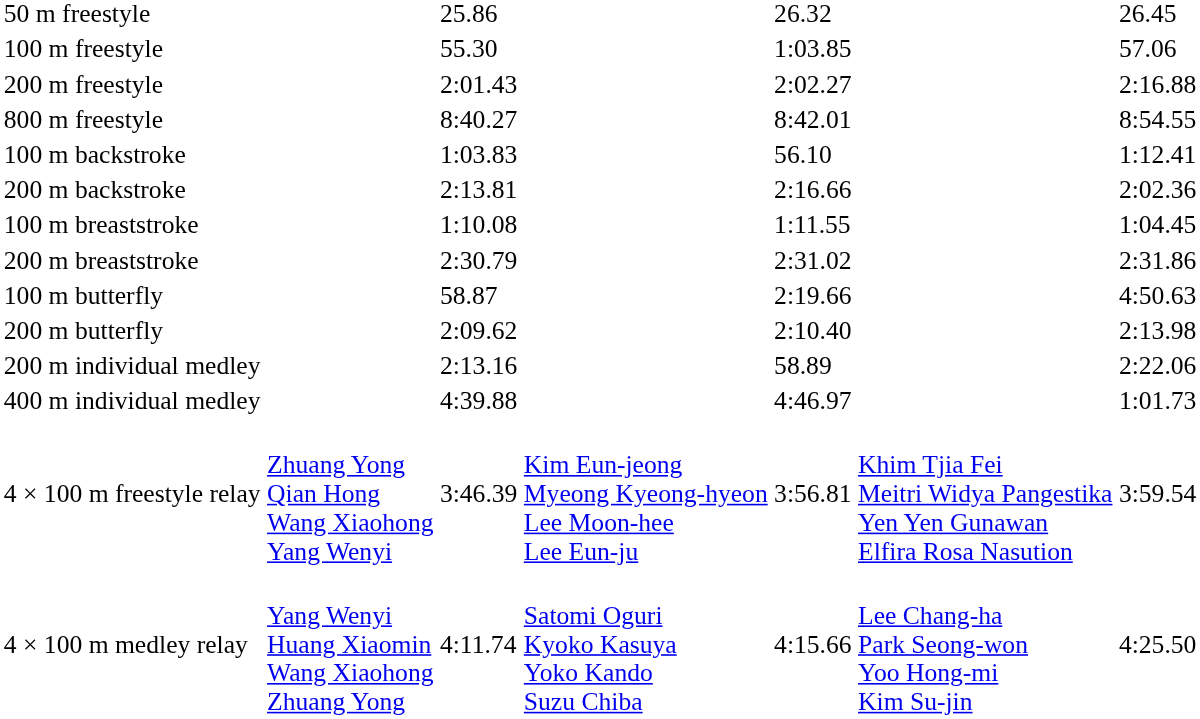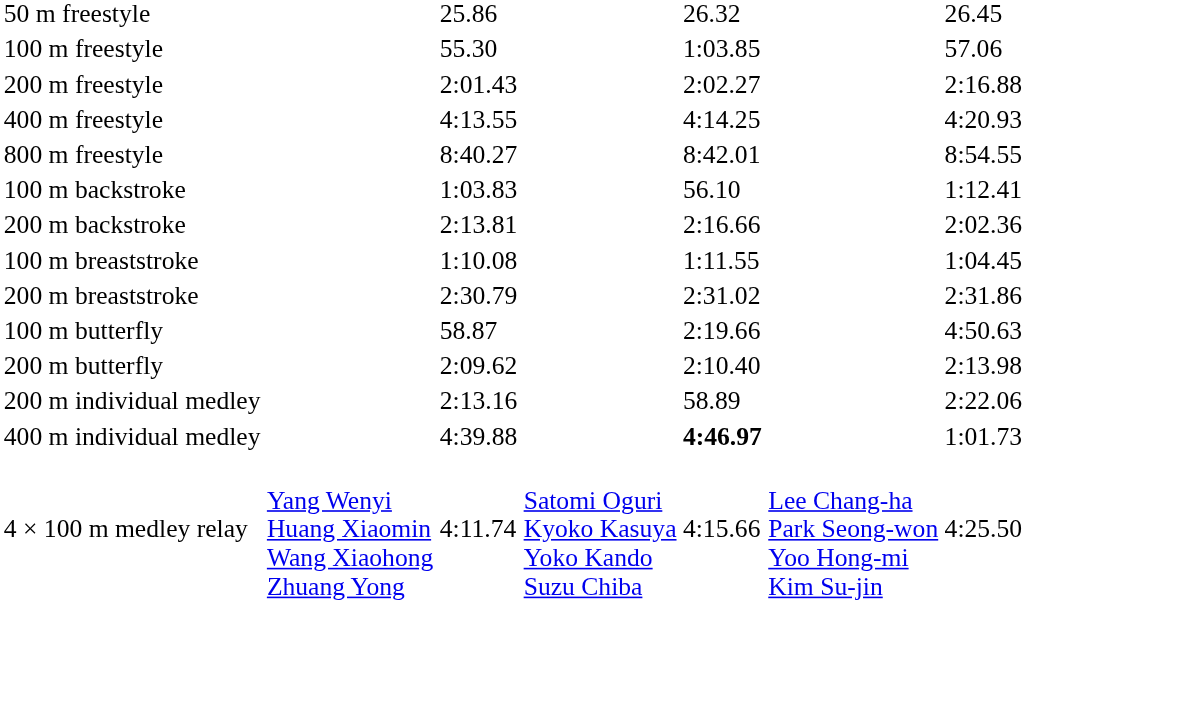+ row: 400 m freestyle | 4:13.55 | 4:14.25 | 4:20.93
400 m individual medley | column 5: normal -> bold
- row: 4 × 100 m freestyle relay | Zhuang Yong Qian Hong Wang Xiaohong Yang Wenyi | 3:46.39 | Kim Eun-jeong Myeong Kyeong-hyeon Lee Moon-hee Lee Eun-ju | 3:56.81 | Khim Tjia Fei Meitri Widya Pangestika Yen Yen Gunawan Elfira Rosa Nasution | 3:59.54
